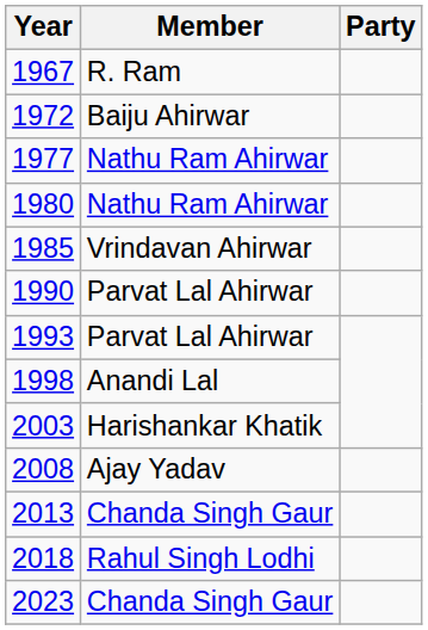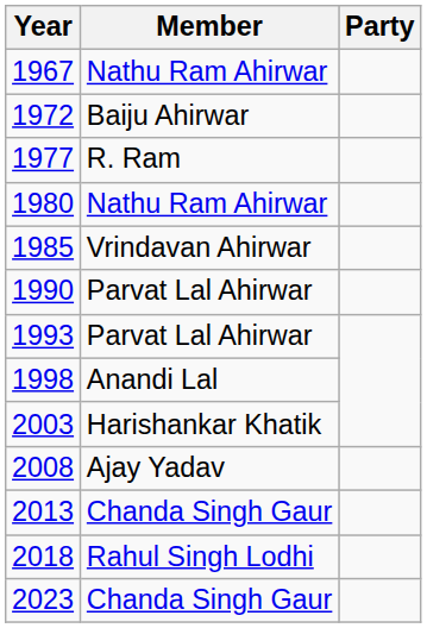1967 | Member: R. Ram -> Nathu Ram Ahirwar
1977 | Member: Nathu Ram Ahirwar -> R. Ram
